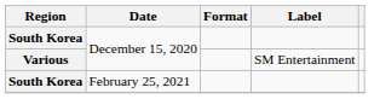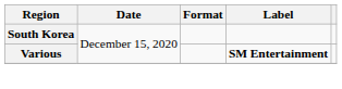Various | Label: normal -> bold
- row: South Korea | February 25, 2021
